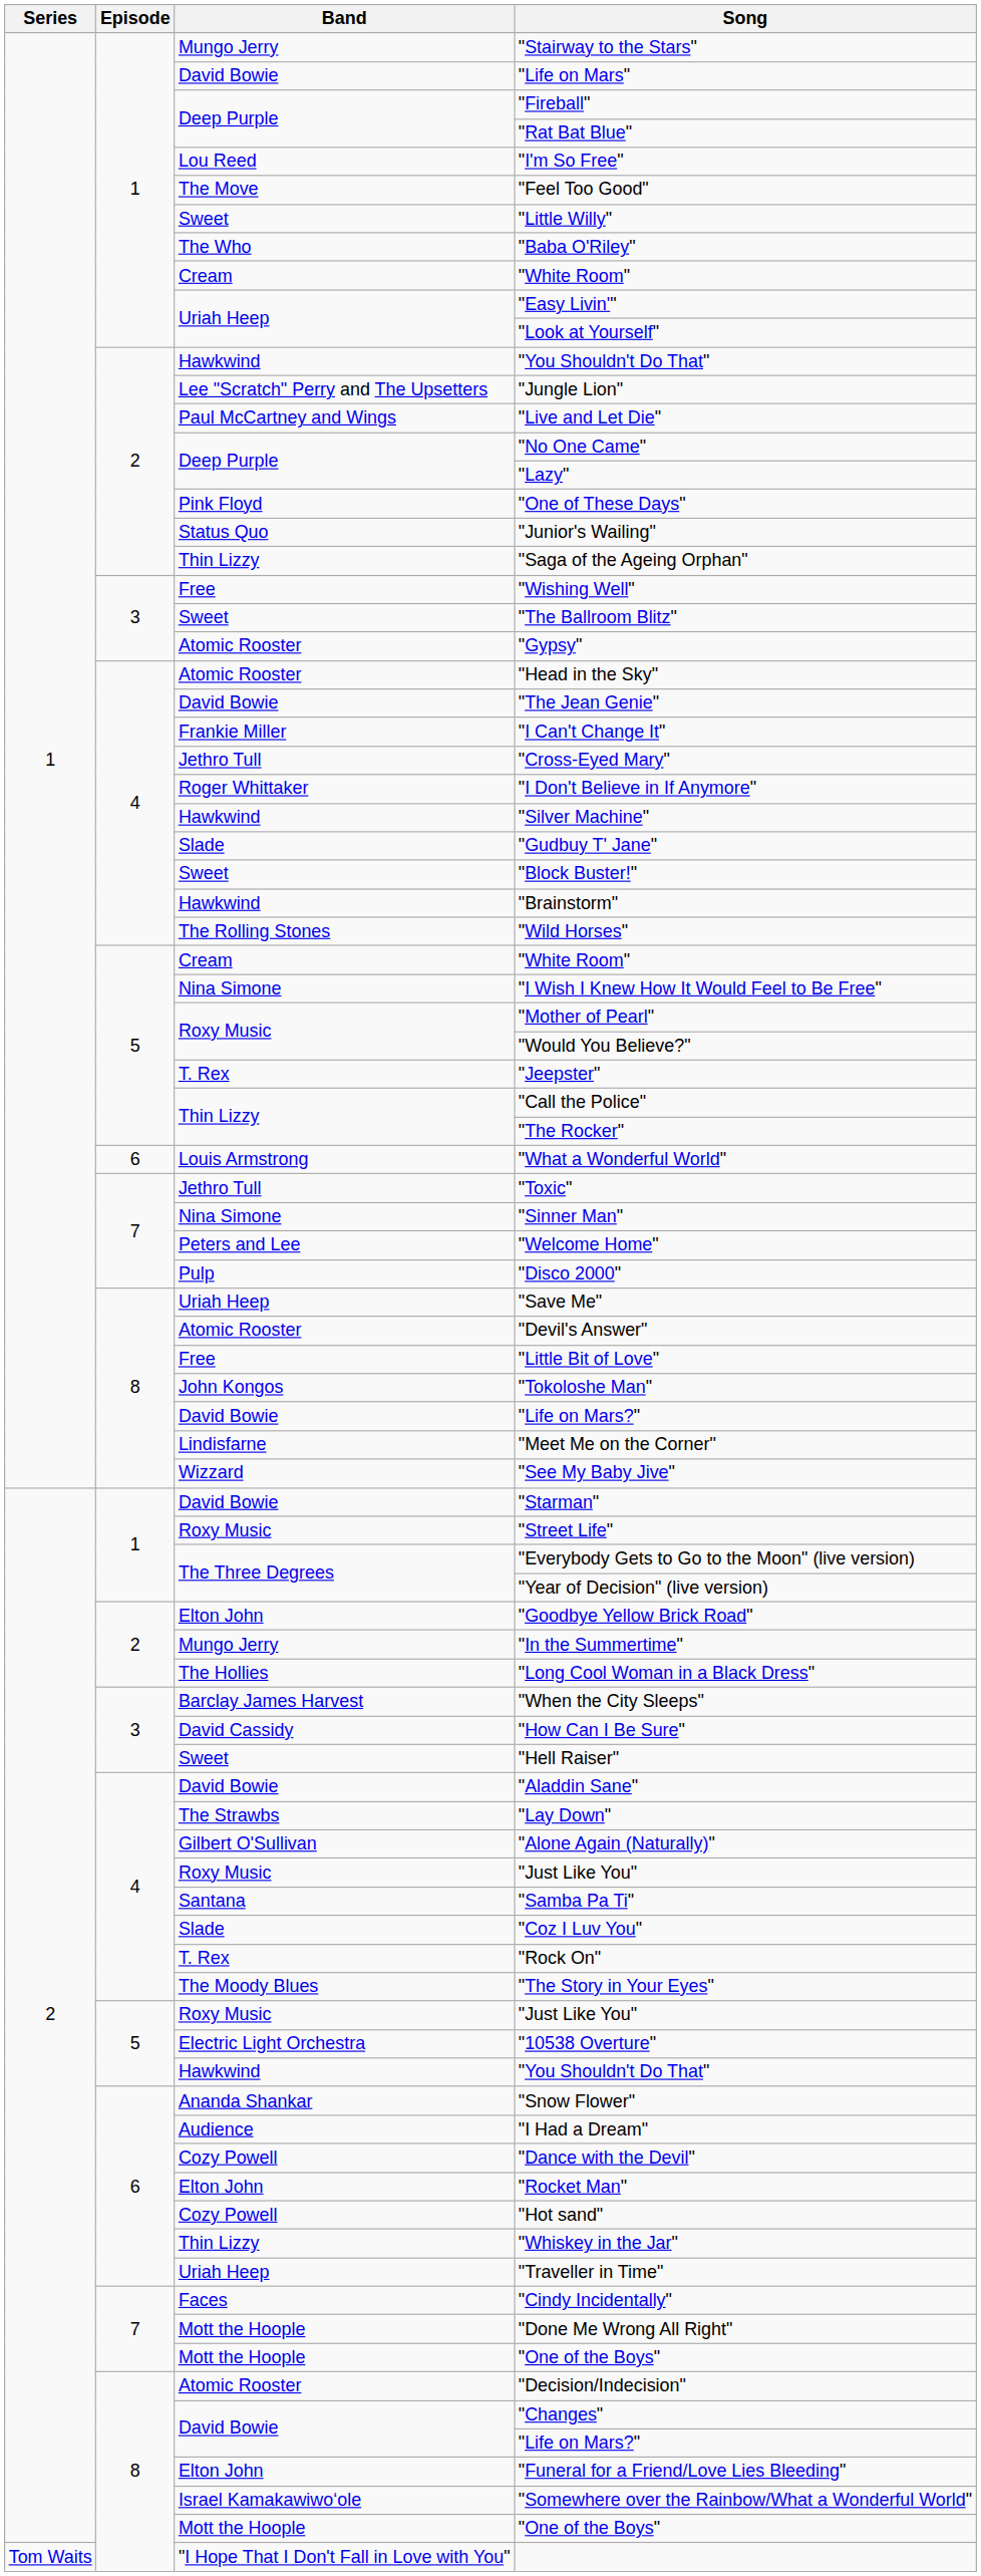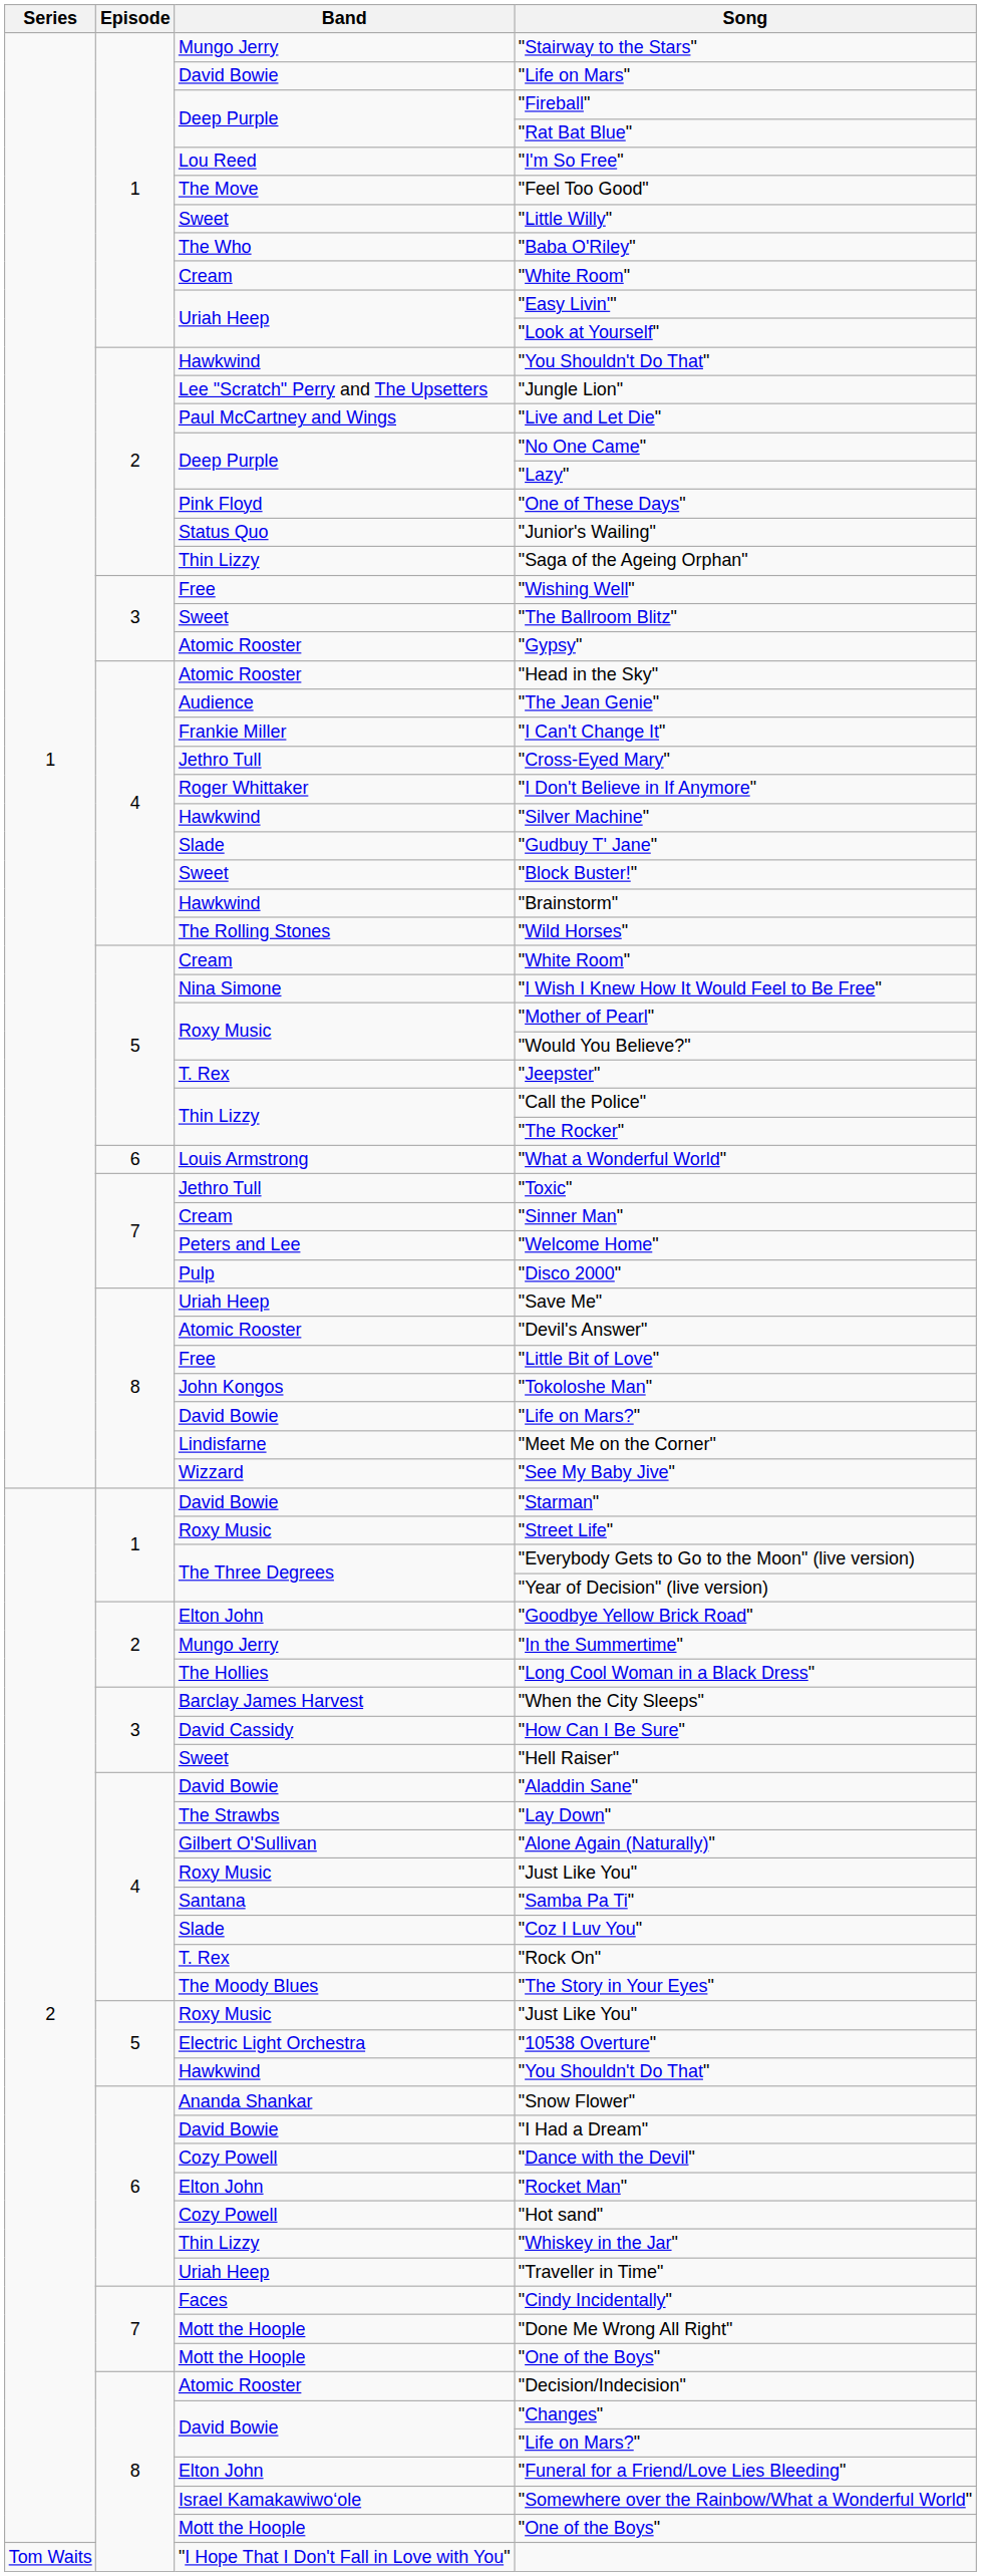"The Jean Genie" | Band: David Bowie -> Audience
"Sinner Man" | Band: Nina Simone -> Cream
"I Had a Dream" | Band: Audience -> David Bowie
